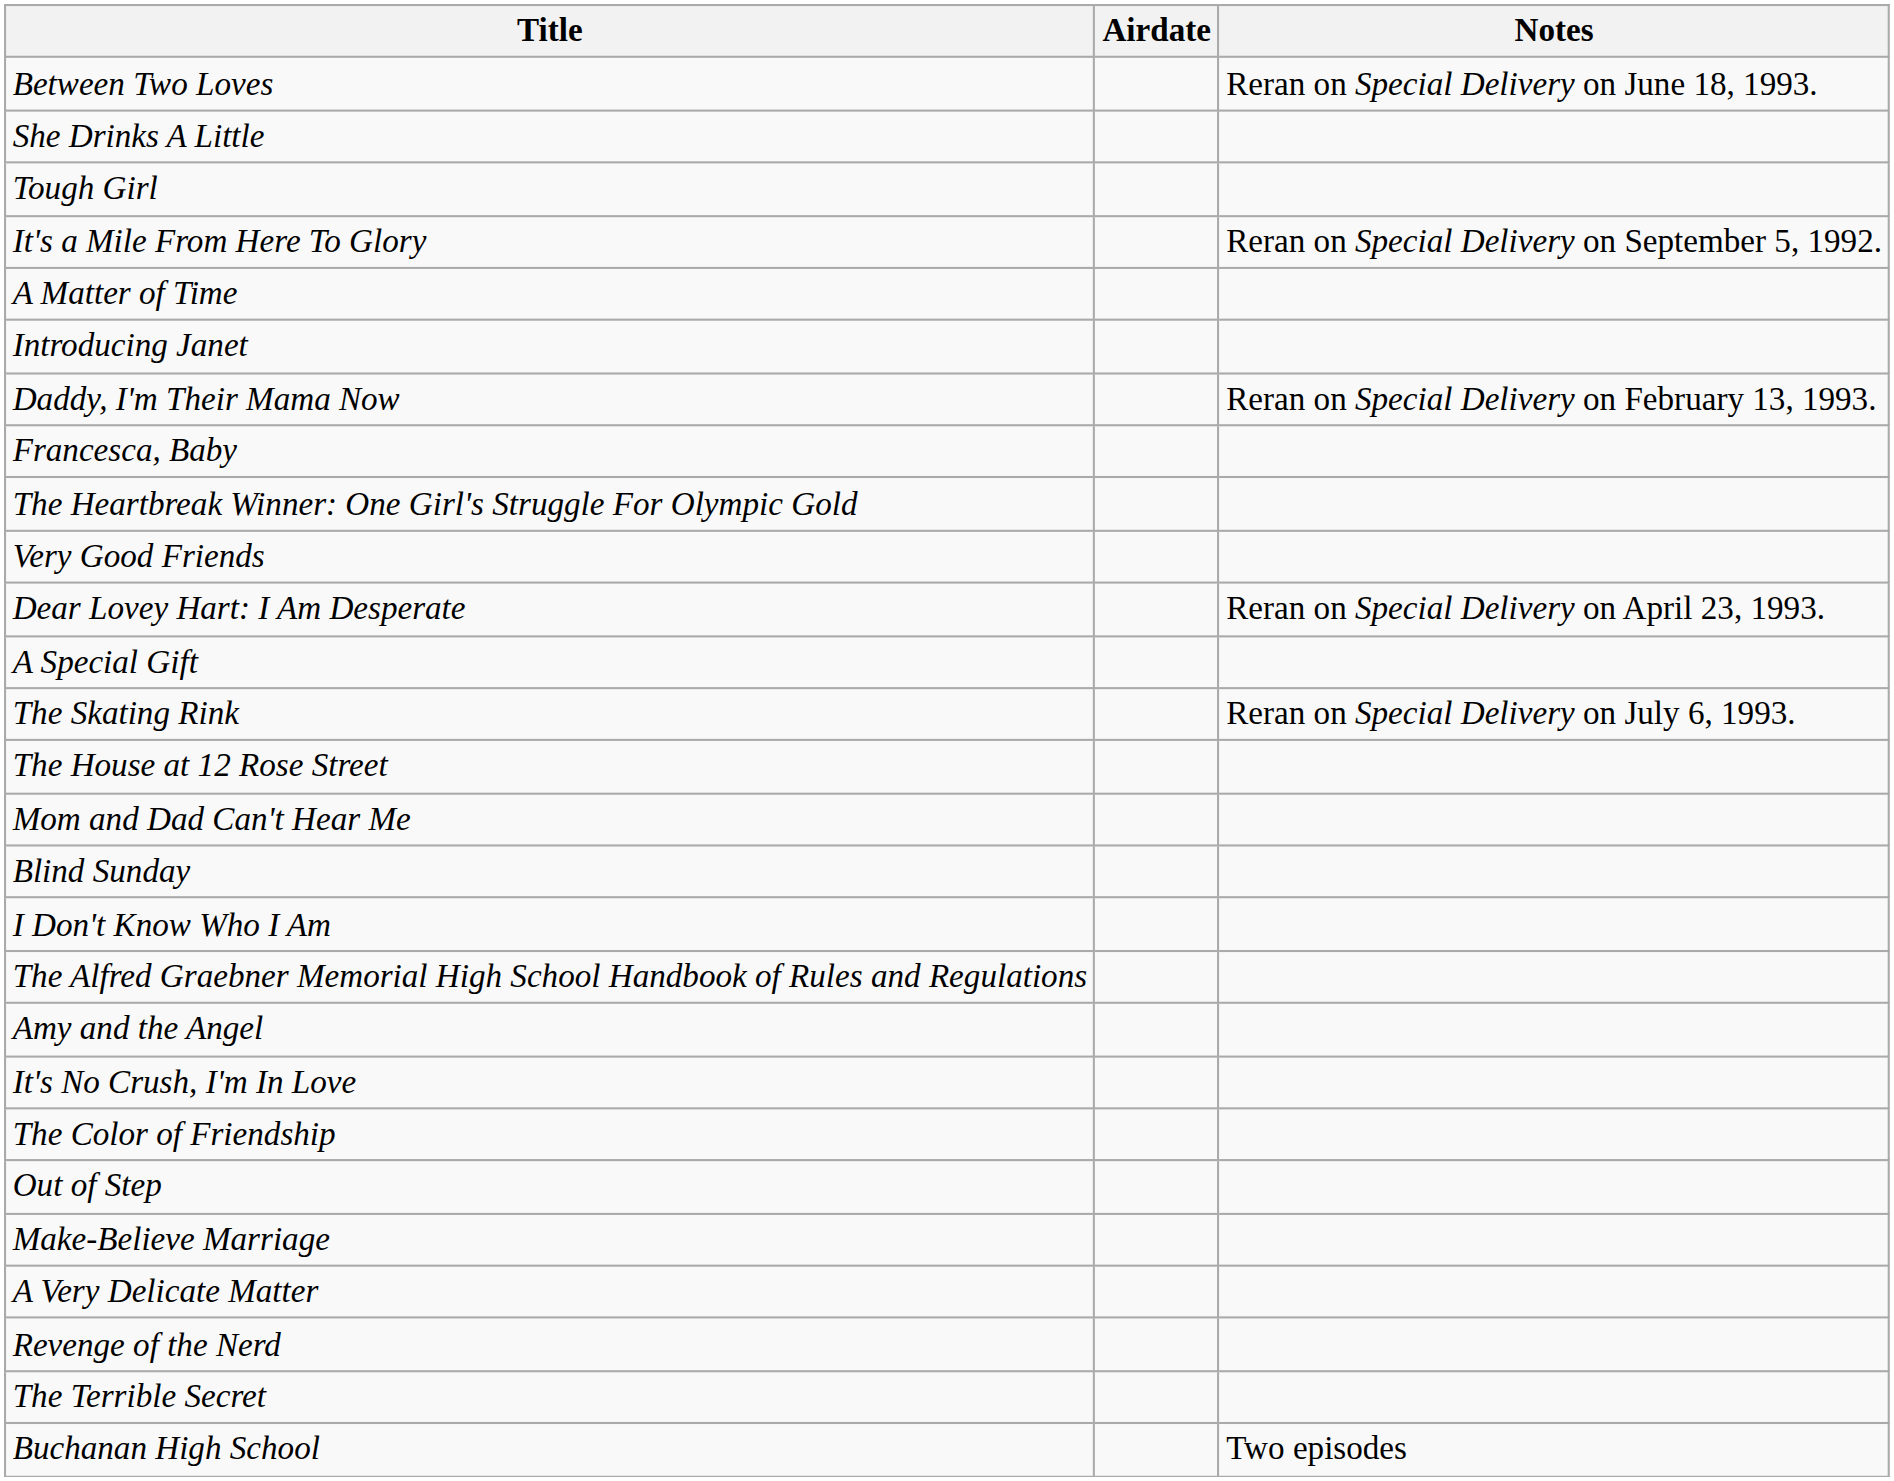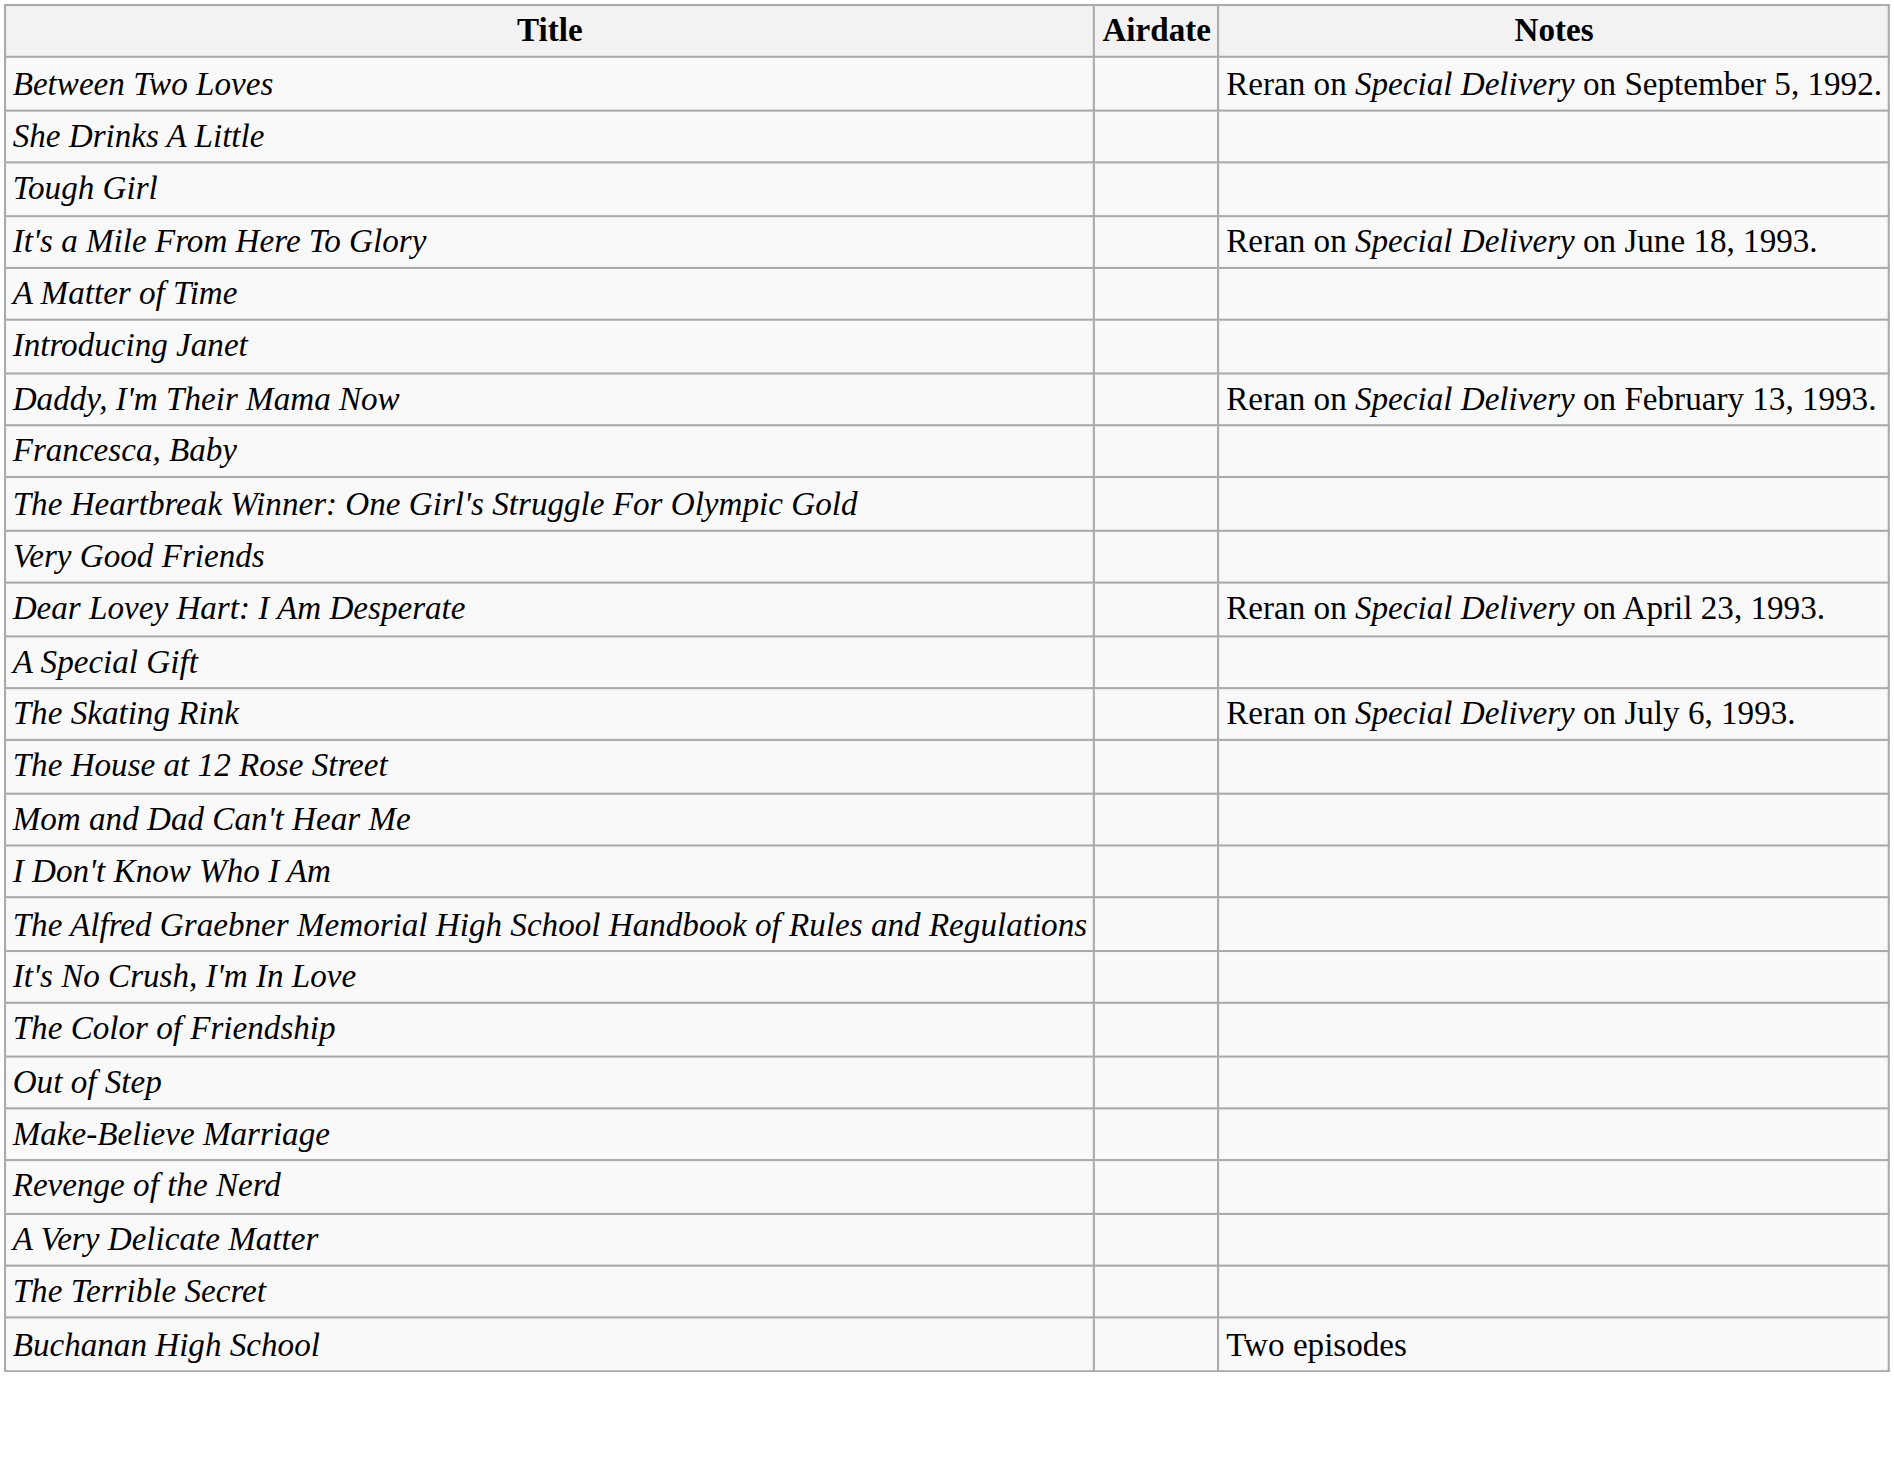Between Two Loves | Notes: Reran on Special Delivery on June 18, 1993. -> Reran on Special Delivery on September 5, 1992.
It's a Mile From Here To Glory | Notes: Reran on Special Delivery on September 5, 1992. -> Reran on Special Delivery on June 18, 1993.
- row: Blind Sunday
- row: Amy and the Angel
rows swapped: A Very Delicate Matter <-> Revenge of the Nerd
